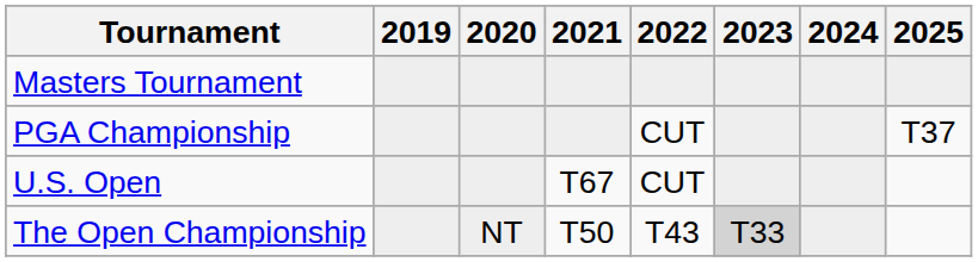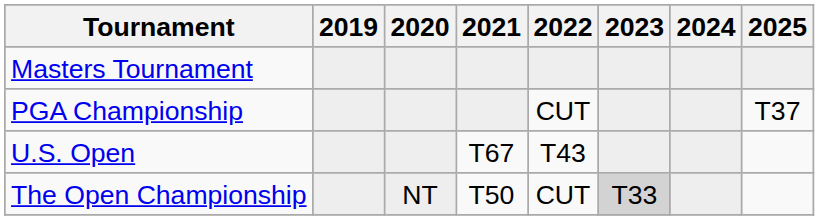U.S. Open | 2022: CUT -> T43
The Open Championship | 2022: T43 -> CUT
